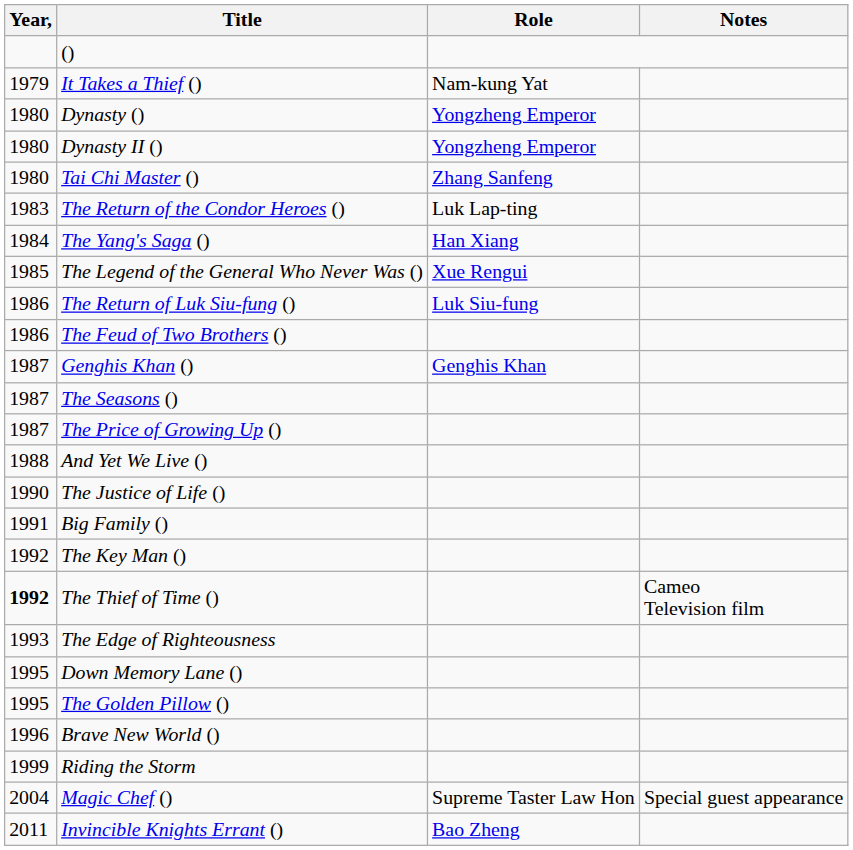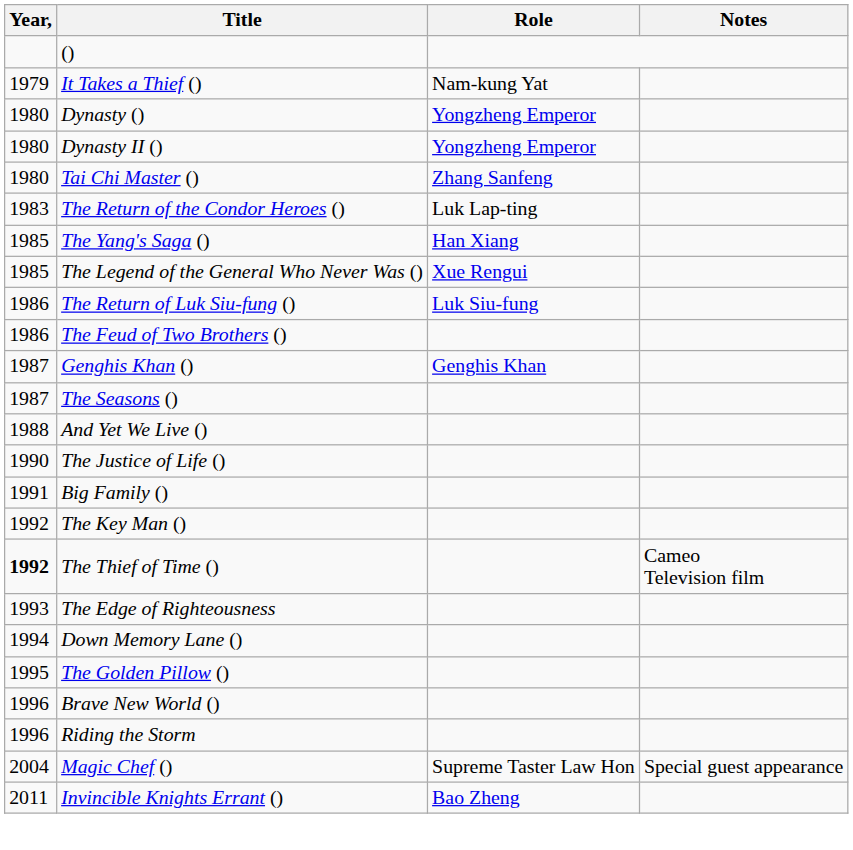The Yang's Saga () | Year,: 1984 -> 1985
- row: 1987 | The Price of Growing Up ()
Down Memory Lane () | Year,: 1995 -> 1994
Riding the Storm | Year,: 1999 -> 1996
